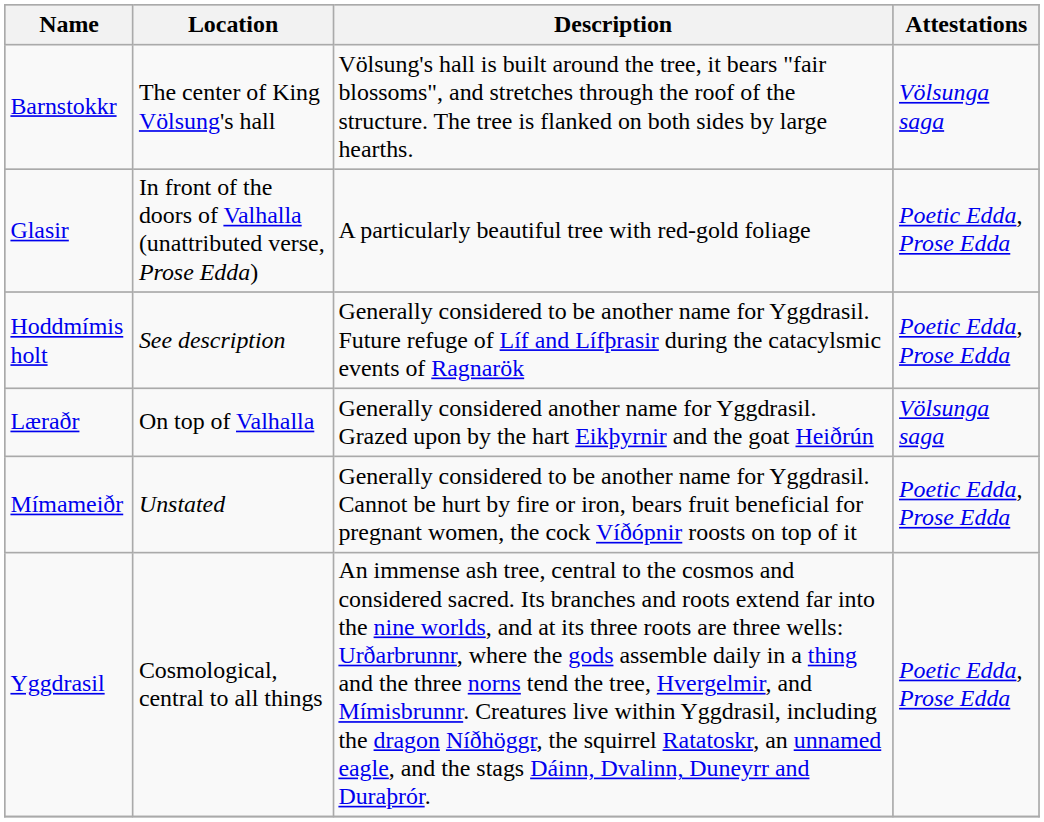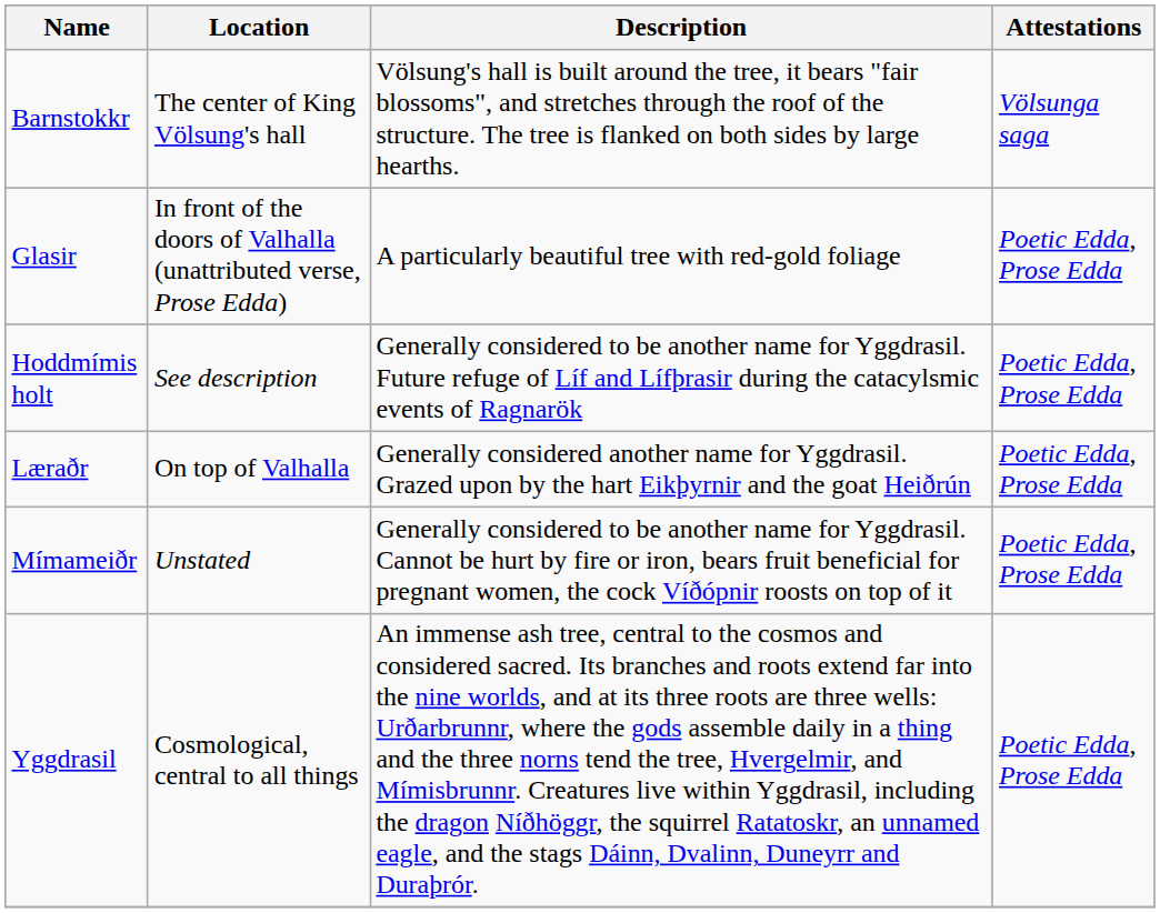Læraðr | Attestations: Völsunga saga -> Poetic Edda, Prose Edda
